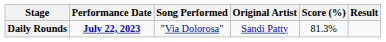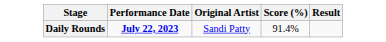- column: Song Performed | "Via Dolorosa"
Daily Rounds | Score (%): 81.3% -> 91.4%
